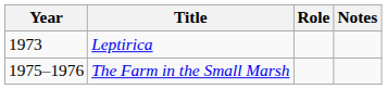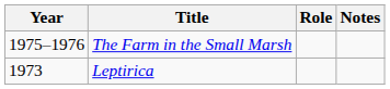rows swapped: The Farm in the Small Marsh <-> Leptirica
